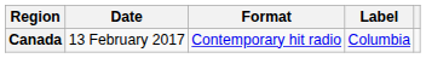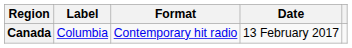columns swapped: Date <-> Label
